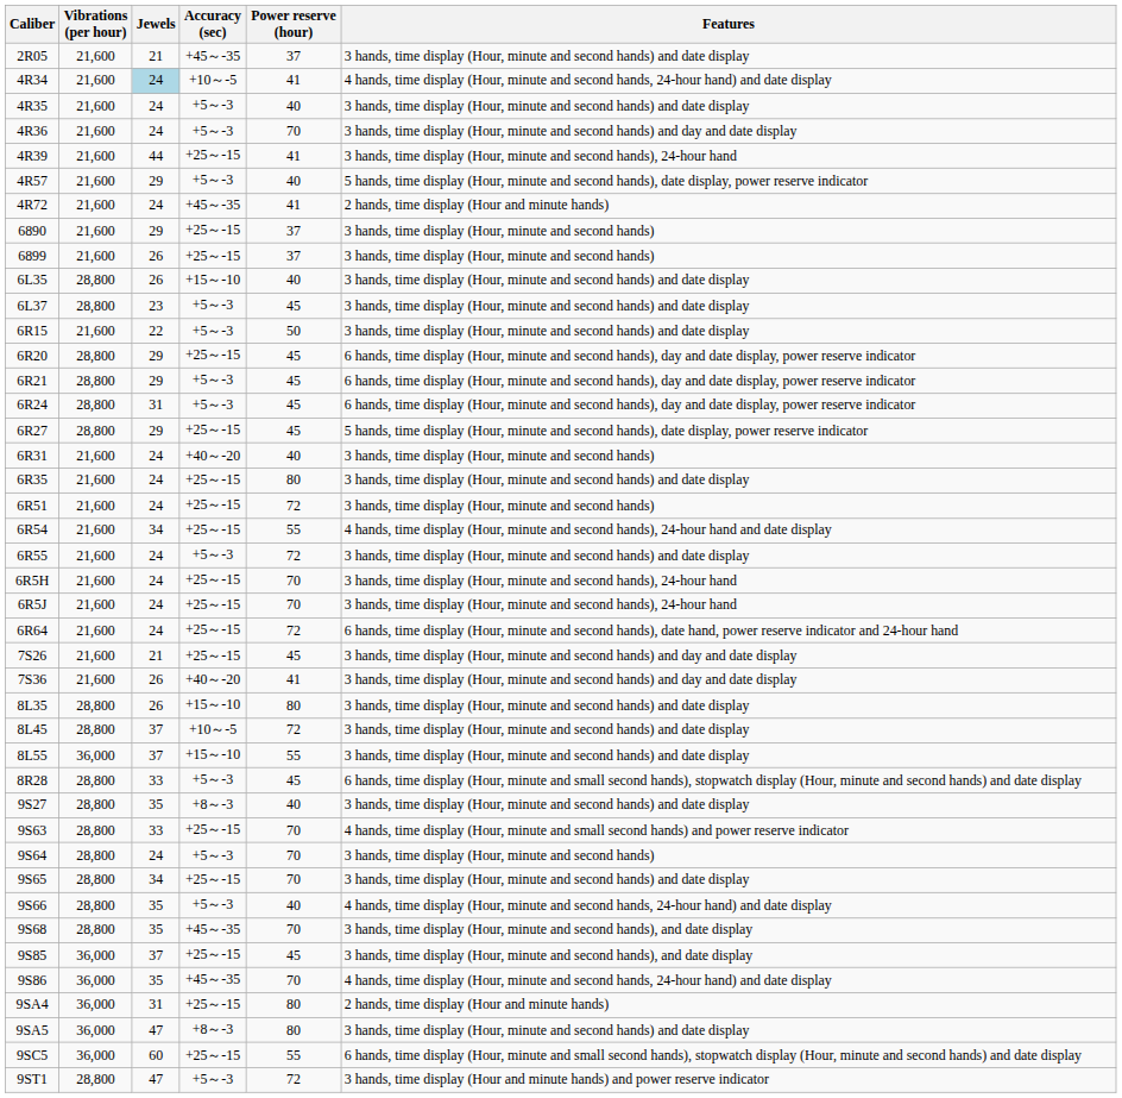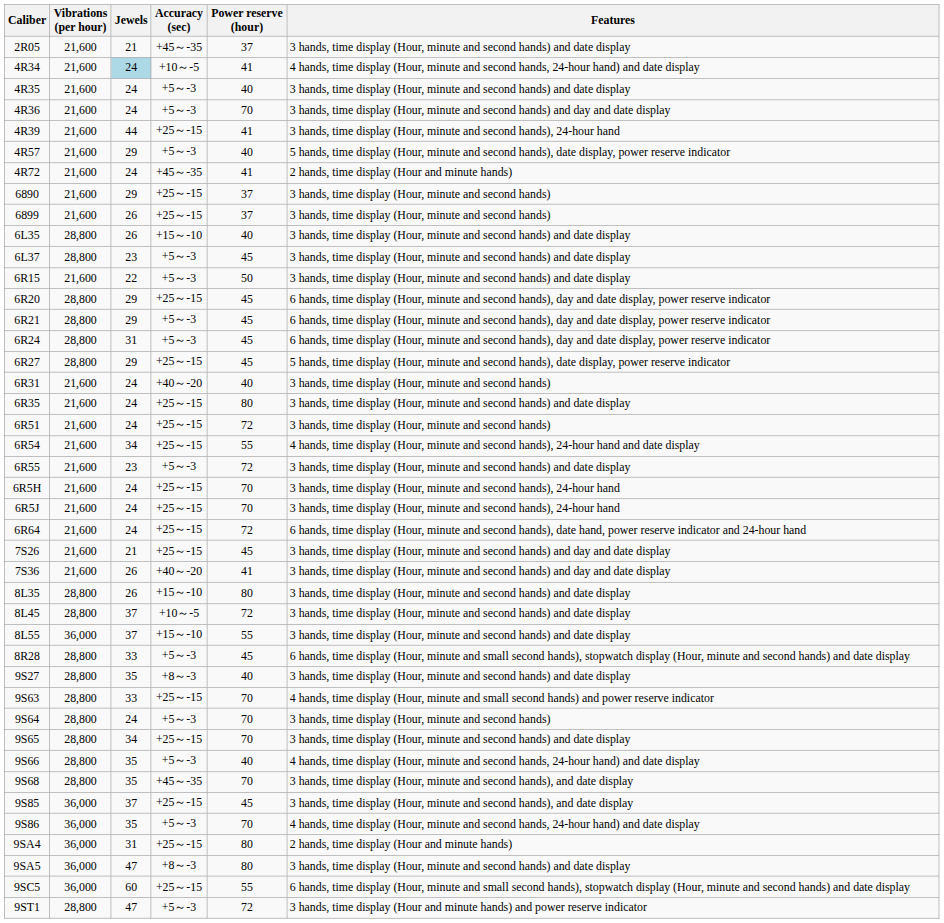6R55 | Jewels: 24 -> 23
9S86 | Accuracy (sec): +45～-35 -> +5～-3
